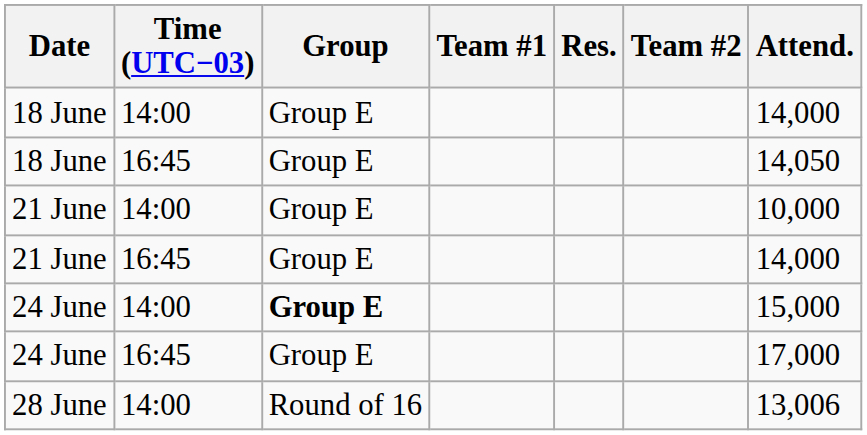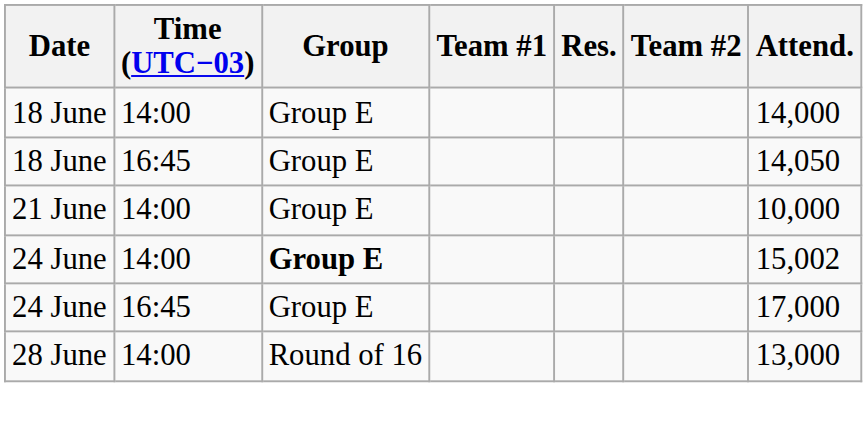- row: 21 June | 16:45 | Group E | 14,000
24 June / 14:00 | Attend.: 15,000 -> 15,002
28 June | Attend.: 13,006 -> 13,000
